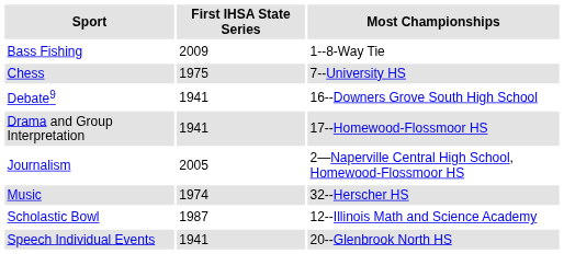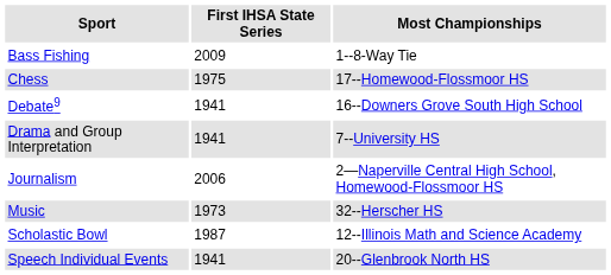Chess | Most Championships: 7--University HS -> 17--Homewood-Flossmoor HS
Drama and Group Interpretation | Most Championships: 17--Homewood-Flossmoor HS -> 7--University HS
Journalism | First IHSA State Series: 2005 -> 2006
Music | First IHSA State Series: 1974 -> 1973
